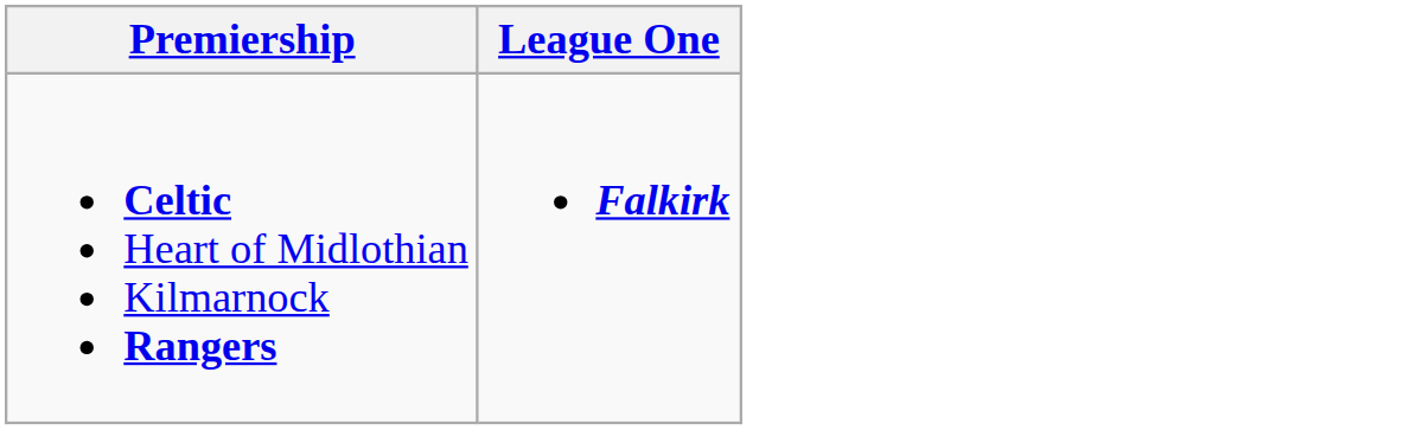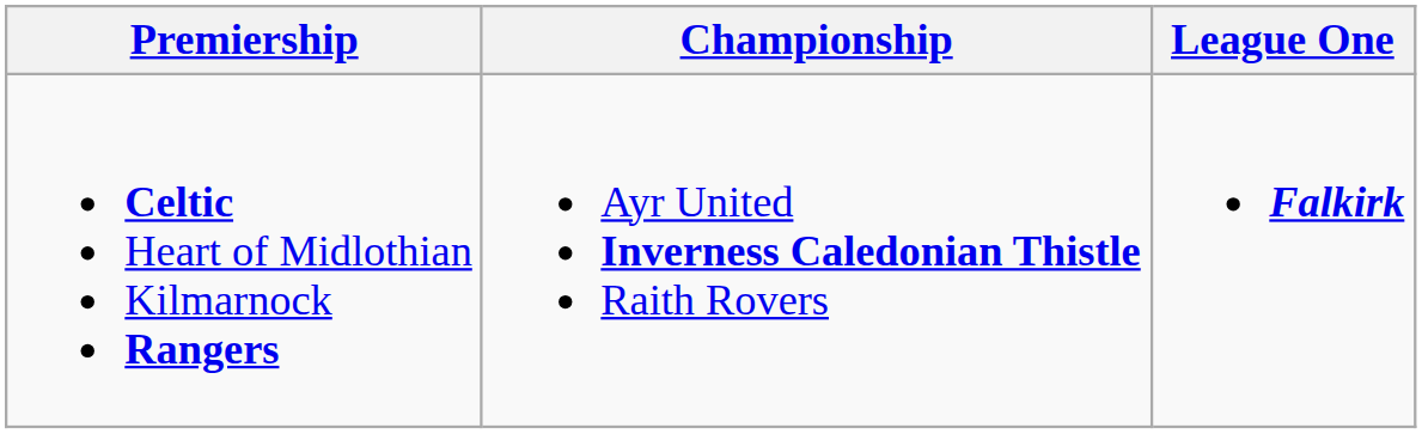+ column: Championship | Ayr United Inverness Caledonian Thistle Raith Rovers
